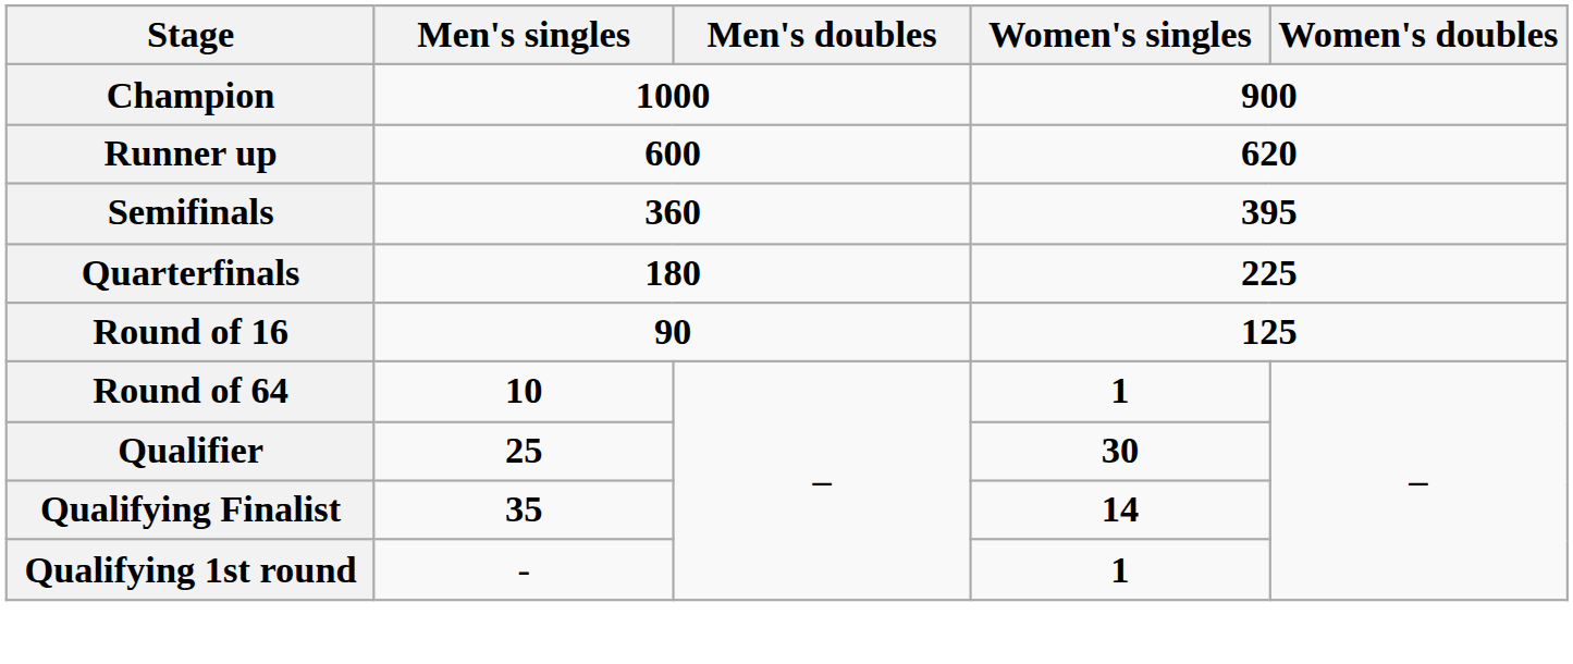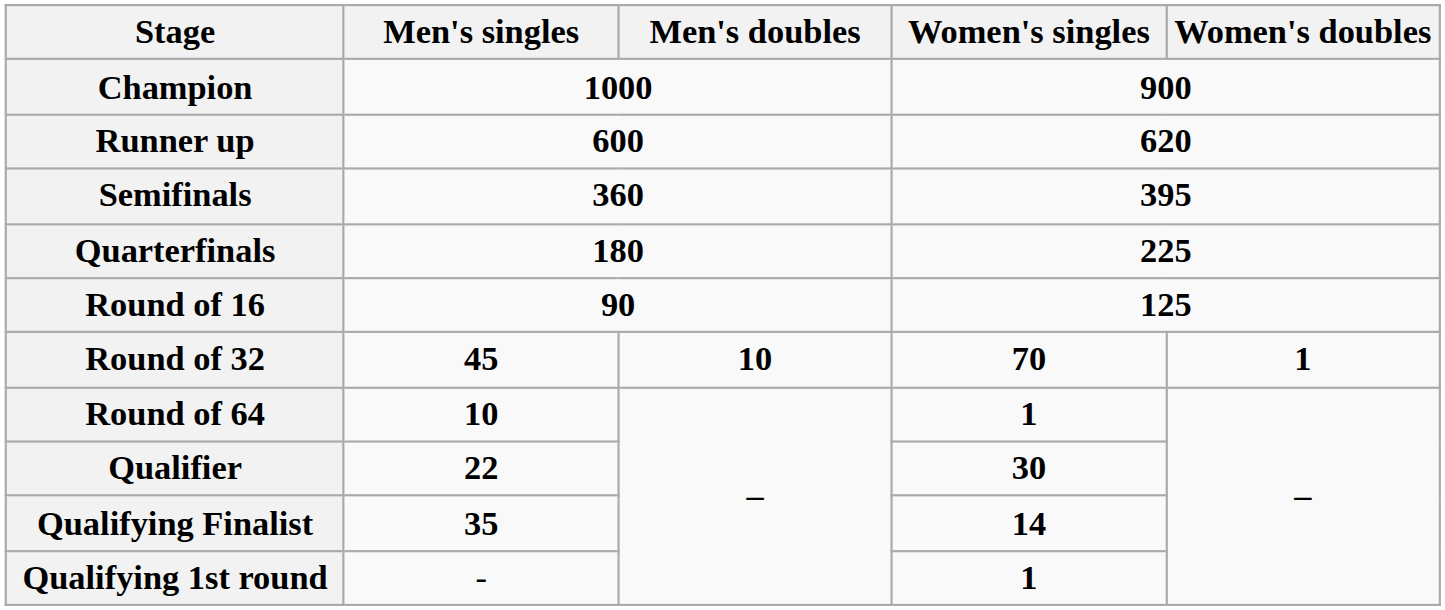+ row: Round of 32 | 45 | 10 | 70 | 1
Qualifier | Men's singles: 25 -> 22
